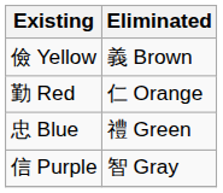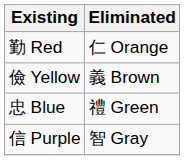rows swapped: 勤 Red <-> 儉 Yellow
